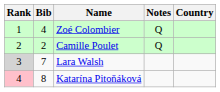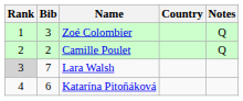columns swapped: Country <-> Notes
Zoé Colombier | Bib: 4 -> 3
Katarína Pitoňáková | Rank: pink background -> no background
Katarína Pitoňáková | Bib: 8 -> 6
